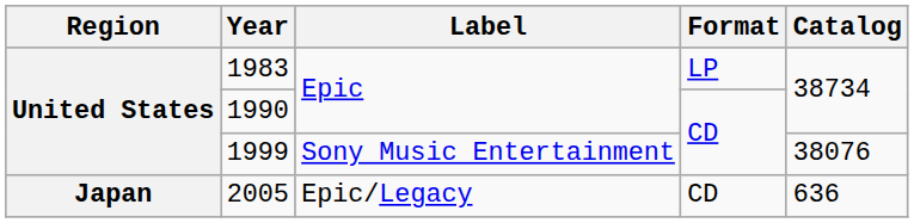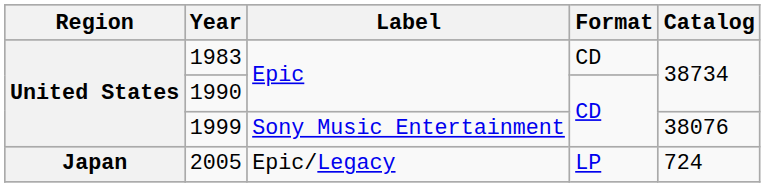1983 | Format: LP -> CD
2005 | Format: CD -> LP
2005 | Catalog: 636 -> 724
